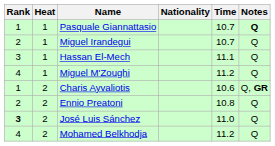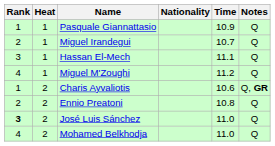Pasquale Giannattasio | Time: 10.7 -> 10.9
Pasquale Giannattasio | Notes: bold -> normal
Mohamed Belkhodja | Time: 11.2 -> 11.0
